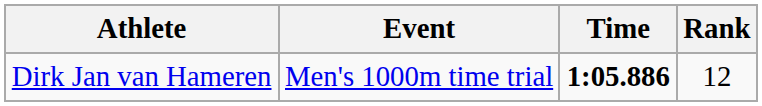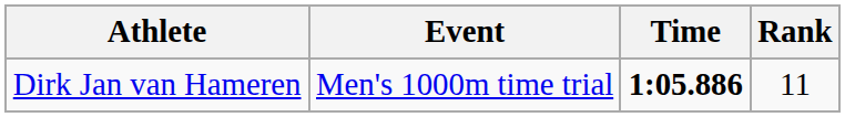Dirk Jan van Hameren | Rank: 12 -> 11
